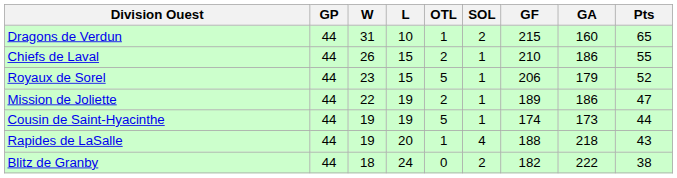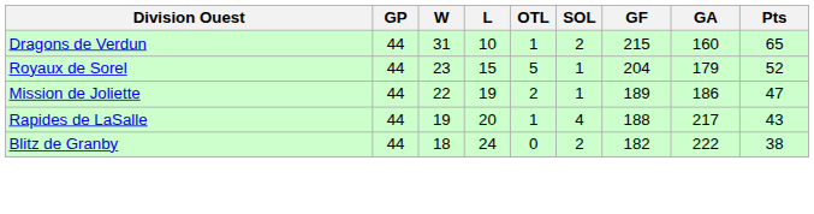- row: Chiefs de Laval | 44 | 26 | 15 | 2 | 1 | 210 | 186 | 55
Royaux de Sorel | GF: 206 -> 204
- row: Cousin de Saint-Hyacinthe | 44 | 19 | 19 | 5 | 1 | 174 | 173 | 44
Rapides de LaSalle | GA: 218 -> 217
